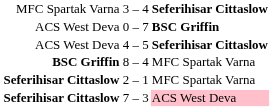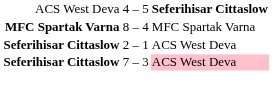- row: MFC Spartak Varna | 3 – 4 | Seferihisar Cittaslow
- row: ACS West Deva | 0 – 7 | BSC Griffin
8 – 4 | column 1: BSC Griffin -> MFC Spartak Varna
2 – 1 | column 3: MFC Spartak Varna -> ACS West Deva
